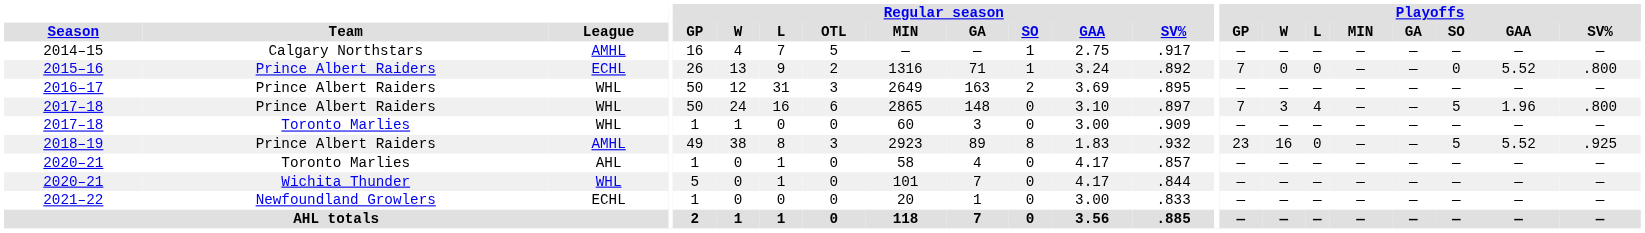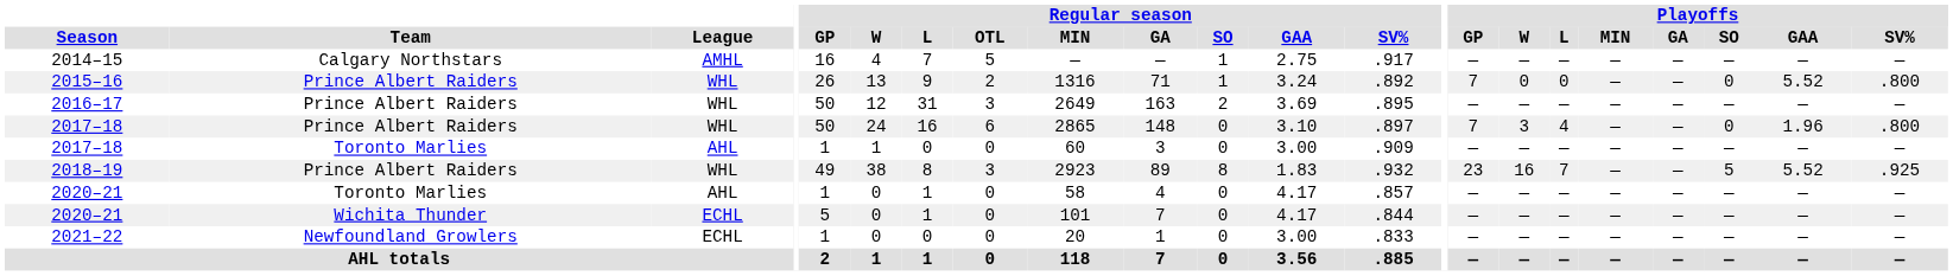2015–16 | League: ECHL -> WHL
2017–18 / Prince Albert Raiders | Playoffs / SO: 5 -> 0
2017–18 / Toronto Marlies | League: WHL -> AHL
2018–19 | League: AMHL -> WHL
2018–19 | Playoffs / L: 0 -> 7
2020–21 / Wichita Thunder | League: WHL -> ECHL
